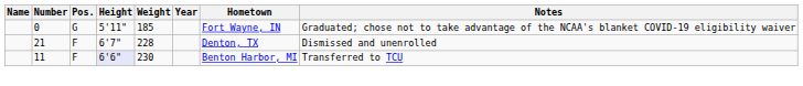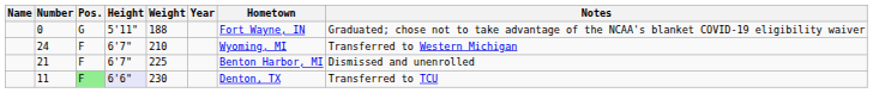0 | Weight: 185 -> 188
+ row: 24 | F | 6'7" | 210 | Wyoming, MI | Transferred to Western Michigan
21 | Weight: 228 -> 225
21 | Hometown: Denton, TX -> Benton Harbor, MI
11 | Pos.: no background -> lightgreen background
11 | Hometown: Benton Harbor, MI -> Denton, TX
